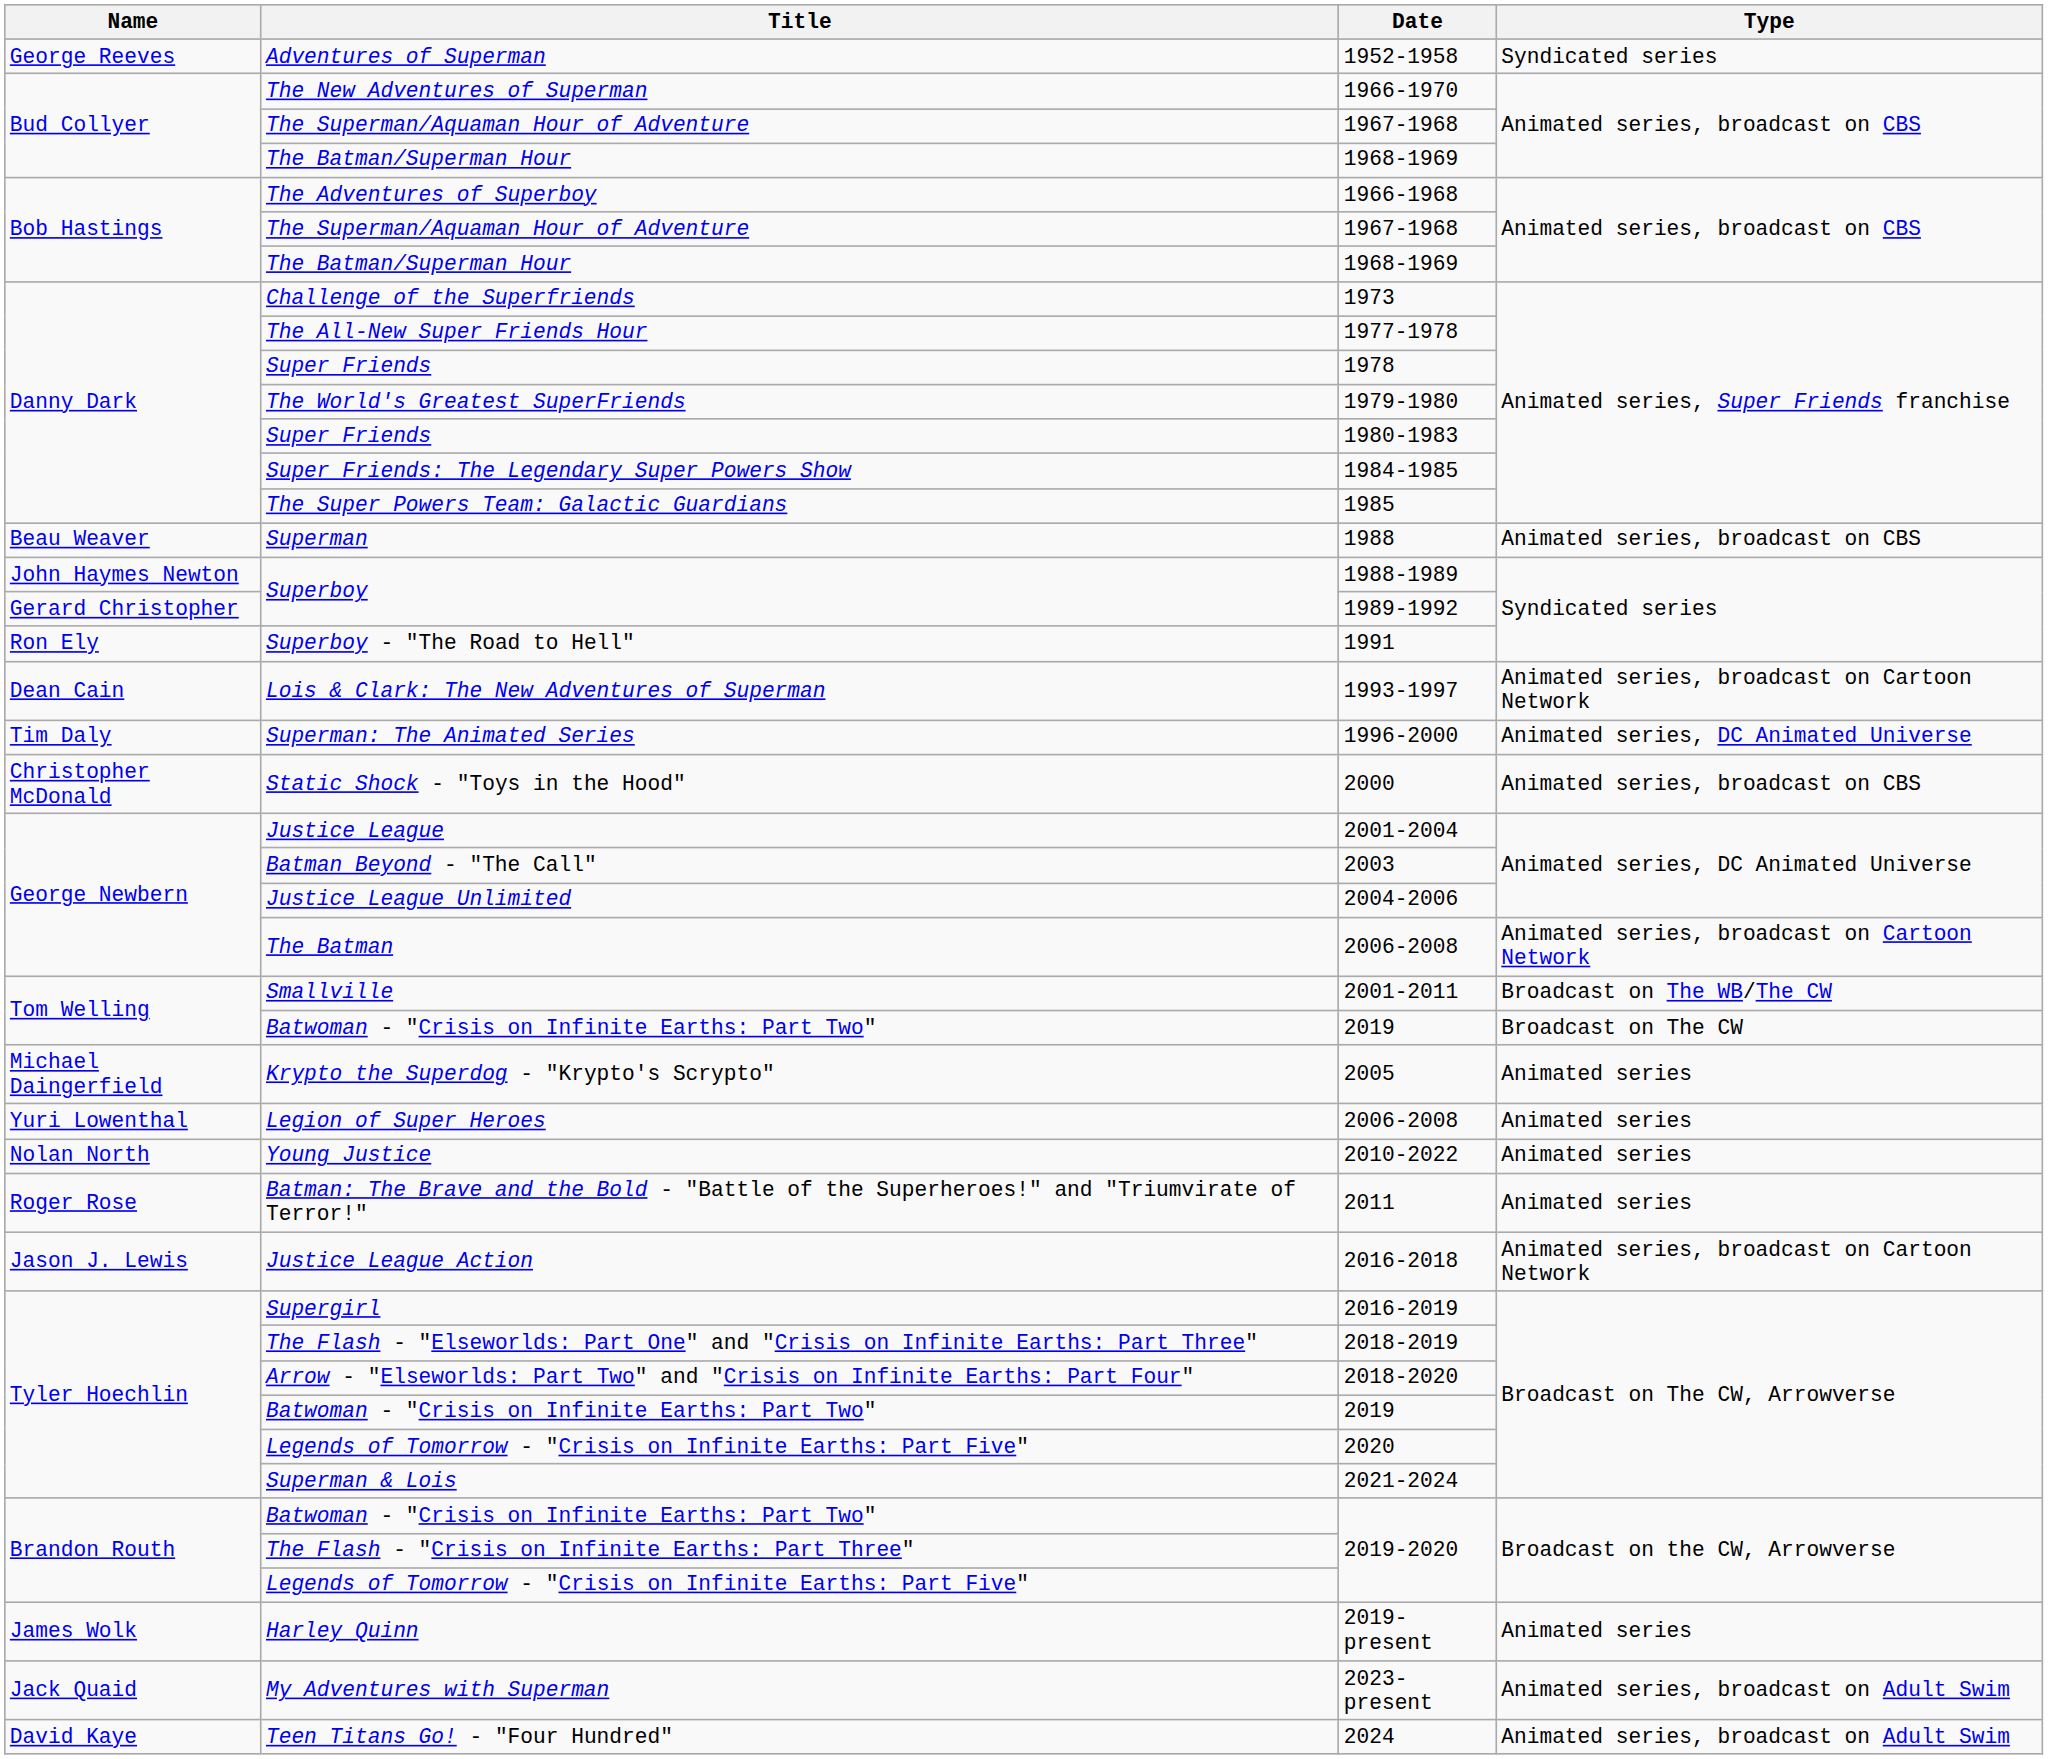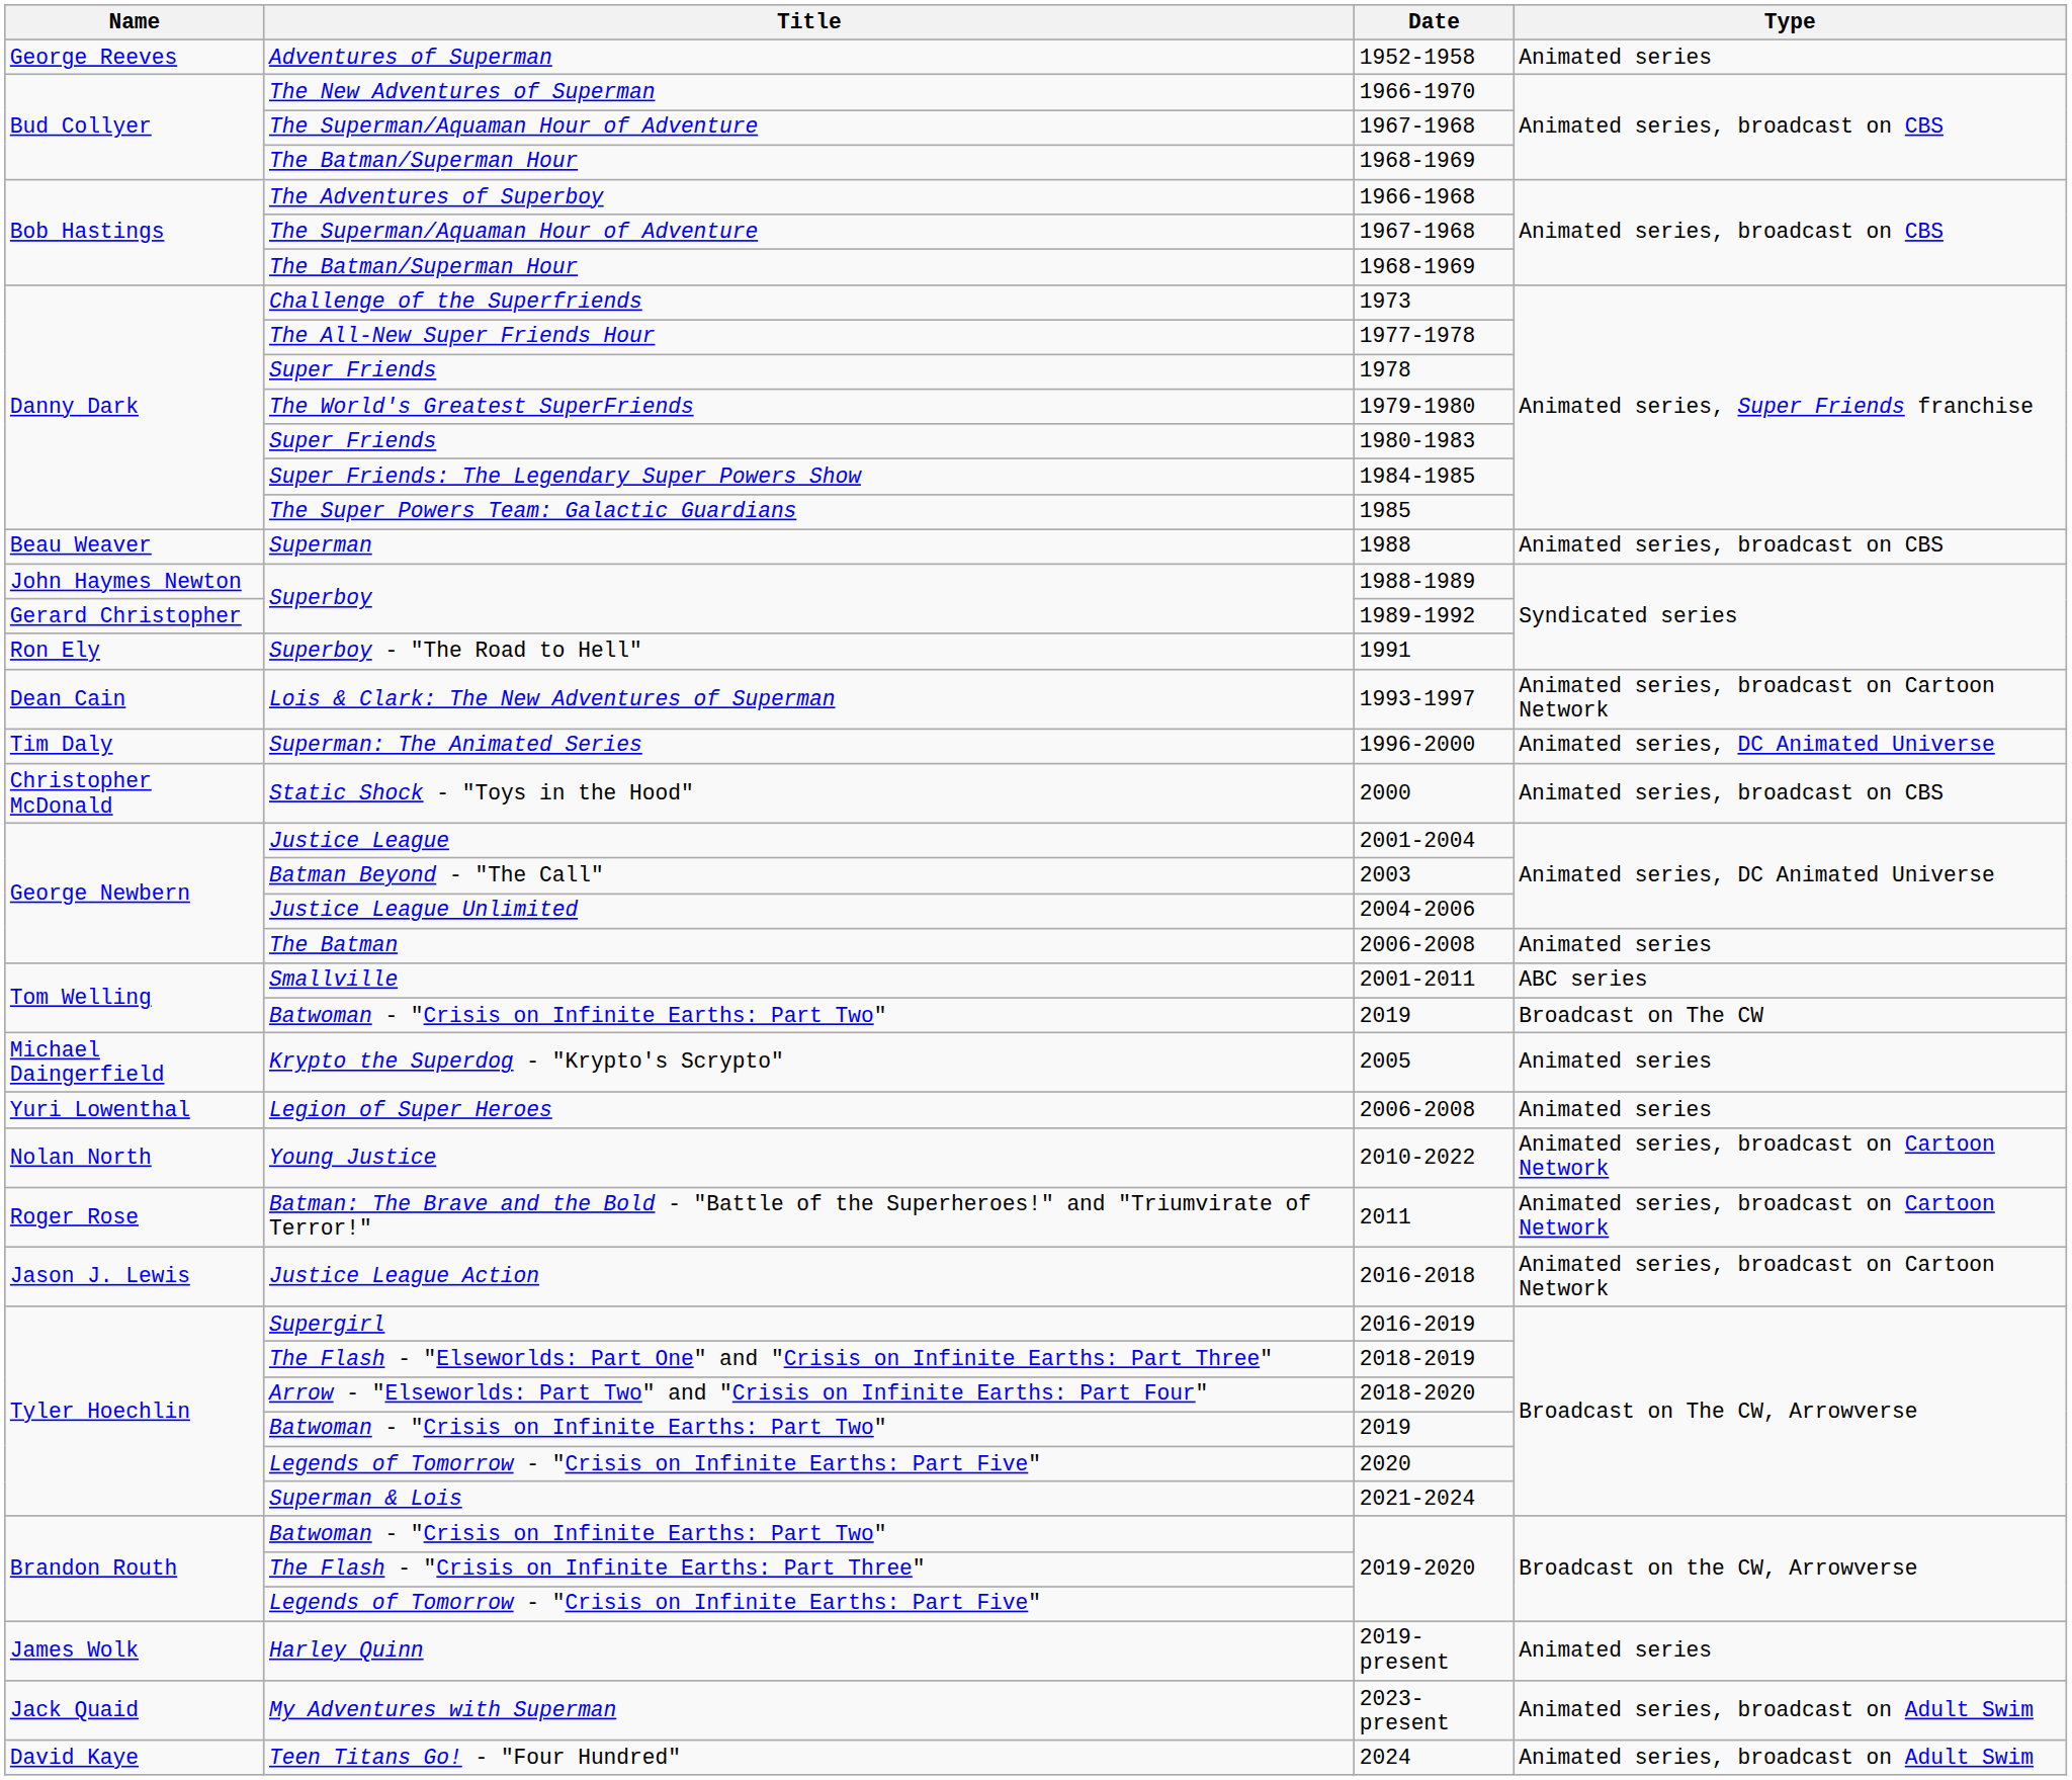1952-1958 | Type: Syndicated series -> Animated series
George Newbern / 2006-2008 | Type: Animated series, broadcast on Cartoon Network -> Animated series
2001-2011 | Type: Broadcast on The WB/The CW -> ABC series
2010-2022 | Type: Animated series -> Animated series, broadcast on Cartoon Network
2011 | Type: Animated series -> Animated series, broadcast on Cartoon Network
